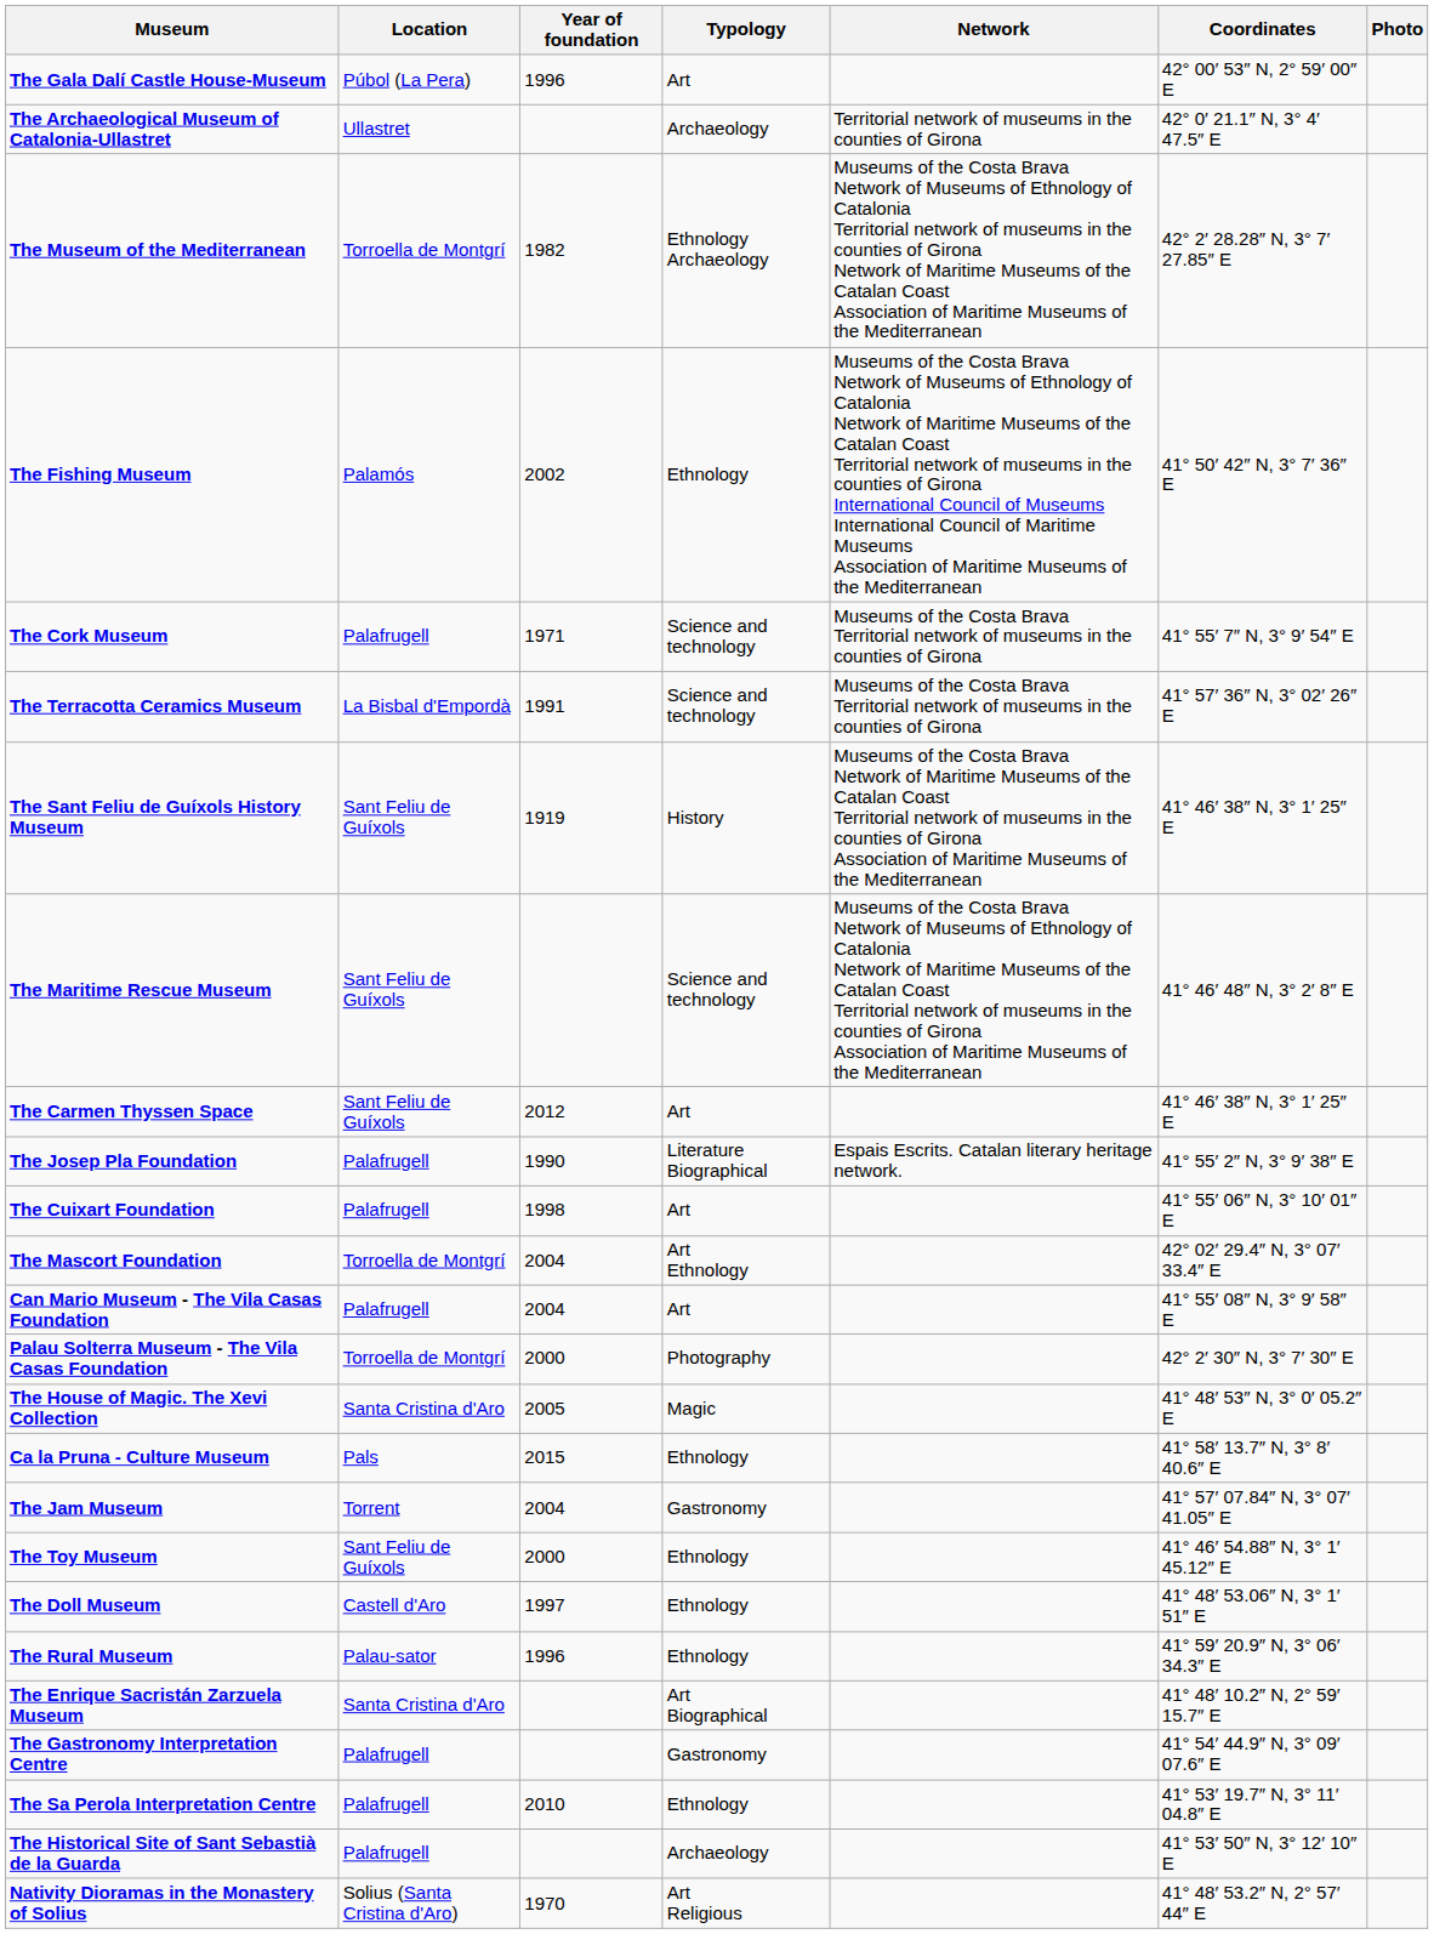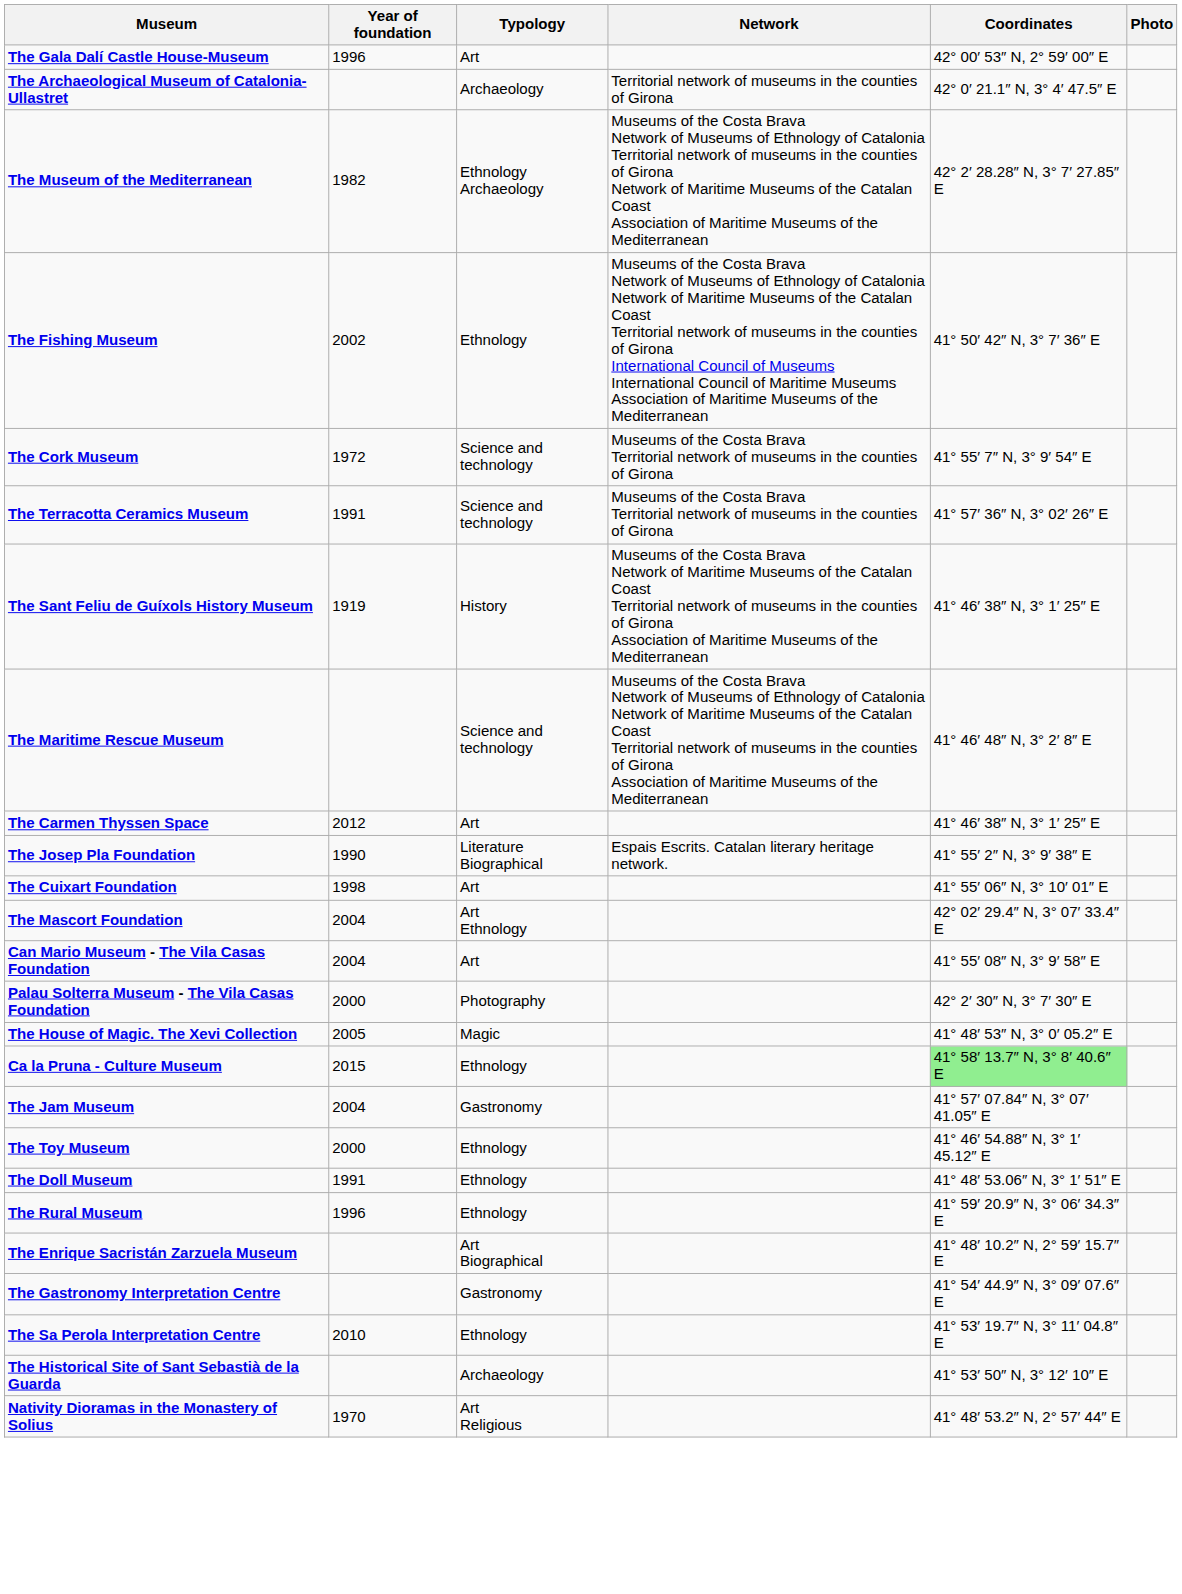- column: Location | Púbol (La Pera) | Ullastret | Torroella de Montgrí | Palamós | Palafrugell | La Bisbal d'Empordà | Sant Feliu de Guíxols | Sant Feliu de Guíxols | Sant Feliu de Guíxols | Palafrugell | Palafrugell | Torroella de Montgrí | Palafrugell | Torroella de Montgrí | Santa Cristina d'Aro | Pals | Torrent | Sant Feliu de Guíxols | Castell d'Aro | Palau-sator | Santa Cristina d'Aro | Palafrugell | Palafrugell | Palafrugell | Solius (Santa Cristina d'Aro)
The Cork Museum | Year of foundation: 1971 -> 1972
Ca la Pruna - Culture Museum | Coordinates: no background -> lightgreen background
The Doll Museum | Year of foundation: 1997 -> 1991
